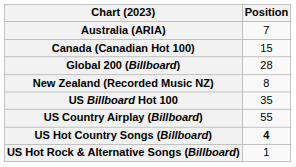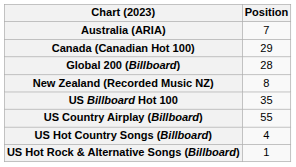Canada (Canadian Hot 100) | Position: 15 -> 29
US Hot Country Songs (Billboard) | Position: bold -> normal
